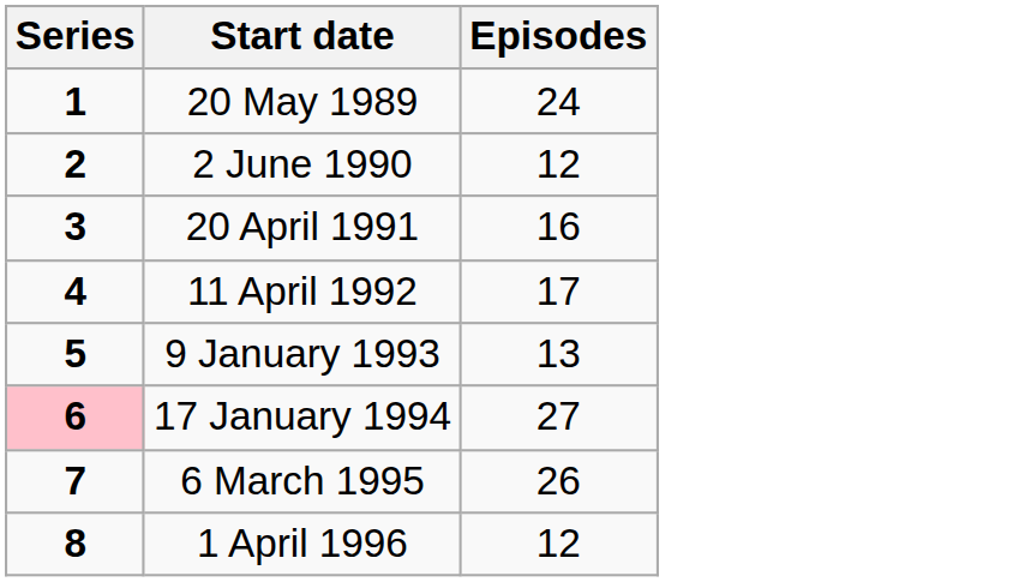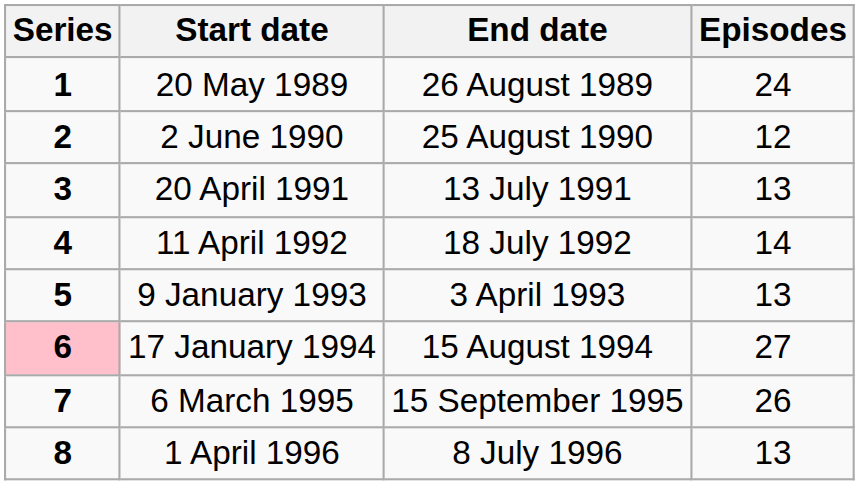+ column: End date | 26 August 1989 | 25 August 1990 | 13 July 1991 | 18 July 1992 | 3 April 1993 | 15 August 1994 | 15 September 1995 | 8 July 1996
20 April 1991 | Episodes: 16 -> 13
11 April 1992 | Episodes: 17 -> 14
1 April 1996 | Episodes: 12 -> 13
